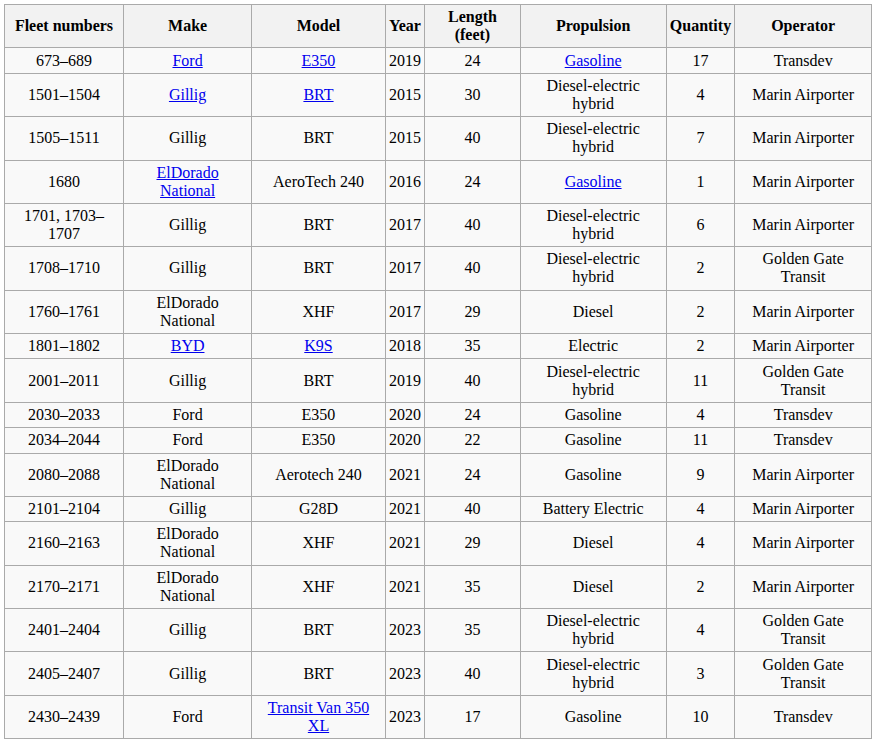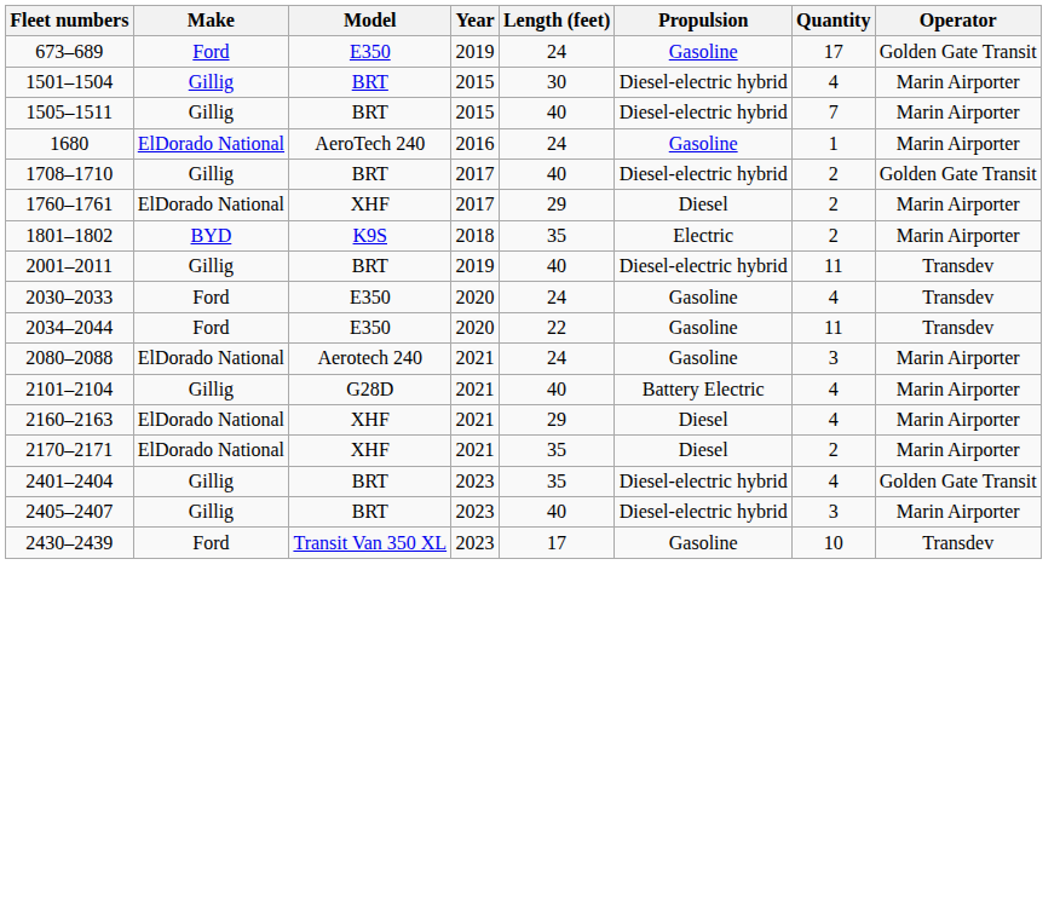673–689 | Operator: Transdev -> Golden Gate Transit
- row: 1701, 1703–1707 | Gillig | BRT | 2017 | 40 | Diesel-electric hybrid | 6 | Marin Airporter
2001–2011 | Operator: Golden Gate Transit -> Transdev
2080–2088 | Quantity: 9 -> 3
2405–2407 | Operator: Golden Gate Transit -> Marin Airporter
